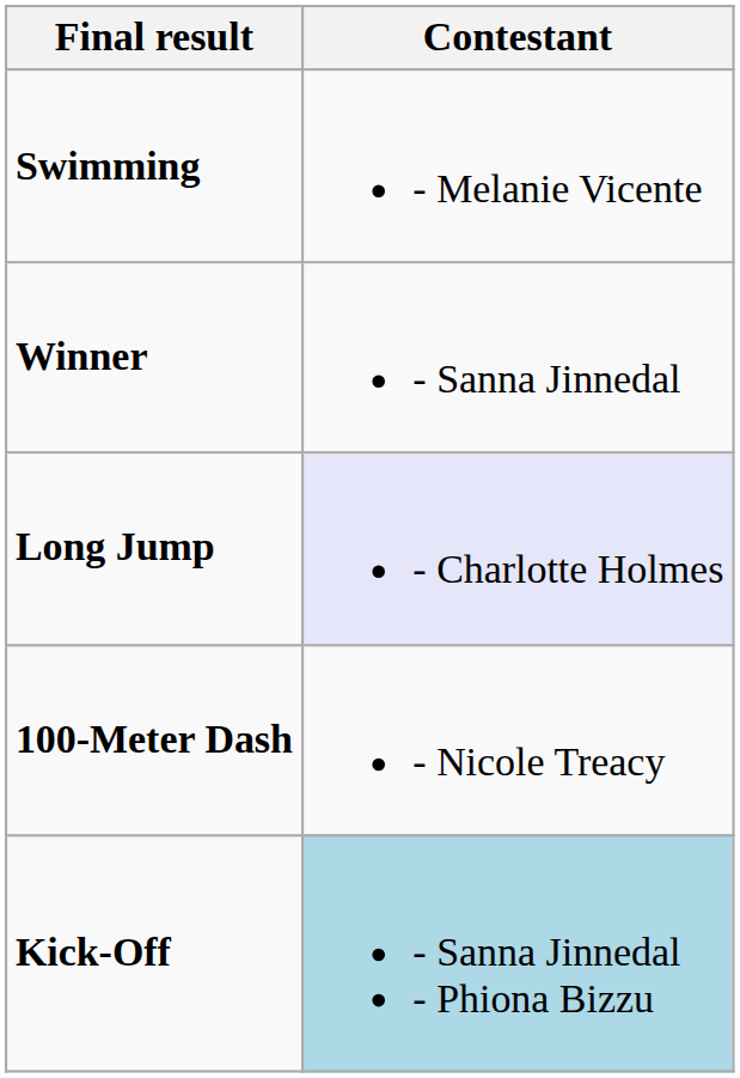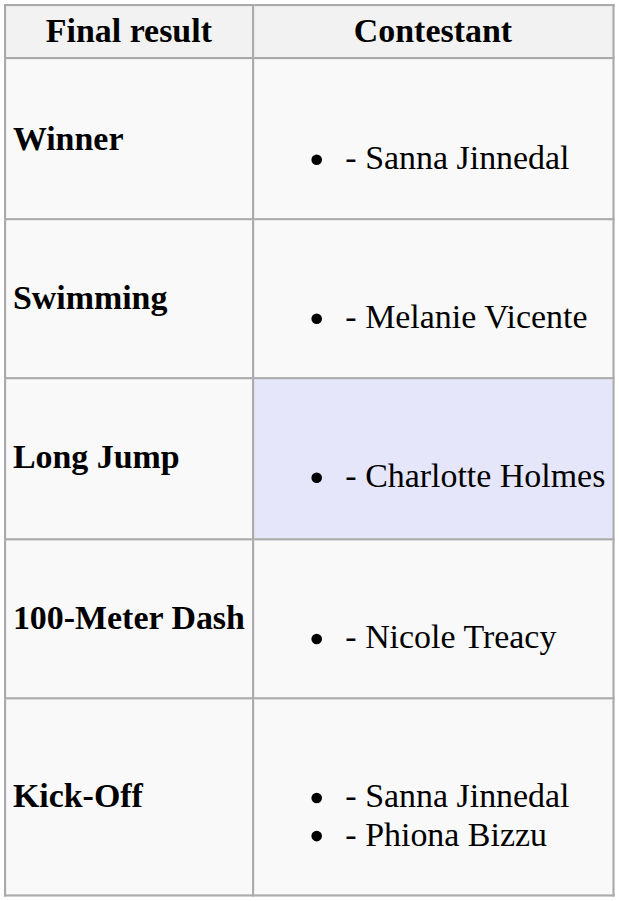rows swapped: Winner <-> Swimming
Kick-Off | Contestant: lightblue background -> no background
